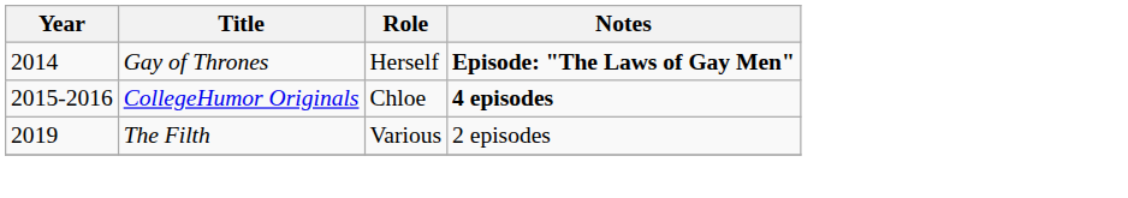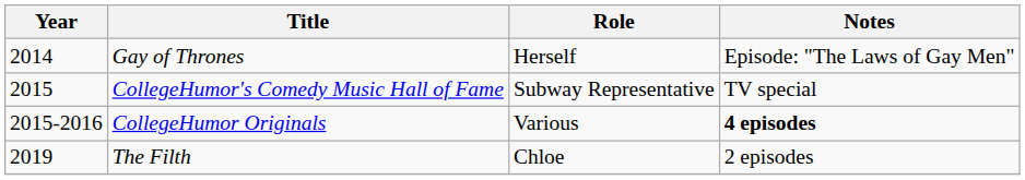Gay of Thrones | Notes: bold -> normal
+ row: 2015 | CollegeHumor's Comedy Music Hall of Fame | Subway Representative | TV special
CollegeHumor Originals | Role: Chloe -> Various
The Filth | Role: Various -> Chloe
